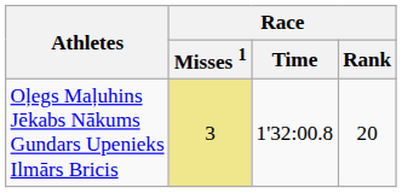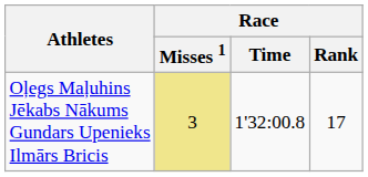Oļegs Maļuhins Jēkabs Nākums Gundars Upenieks Ilmārs Bricis | Race / Rank: 20 -> 17
